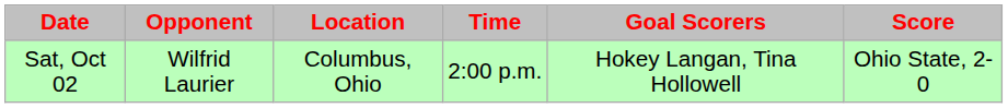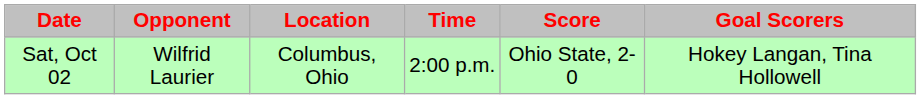columns swapped: Score <-> Goal Scorers
